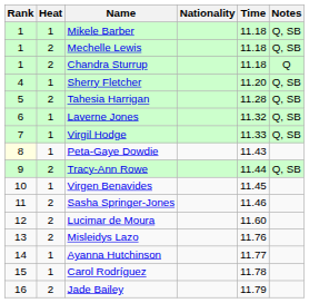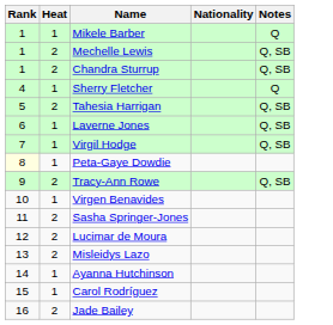- column: Time | 11.18 | 11.18 | 11.18 | 11.20 | 11.28 | 11.32 | 11.33 | 11.43 | 11.44 | 11.45 | 11.46 | 11.60 | 11.76 | 11.77 | 11.78 | 11.79
Mikele Barber | Notes: Q, SB -> Q
Chandra Sturrup | Notes: Q -> Q, SB
Sherry Fletcher | Notes: Q, SB -> Q
